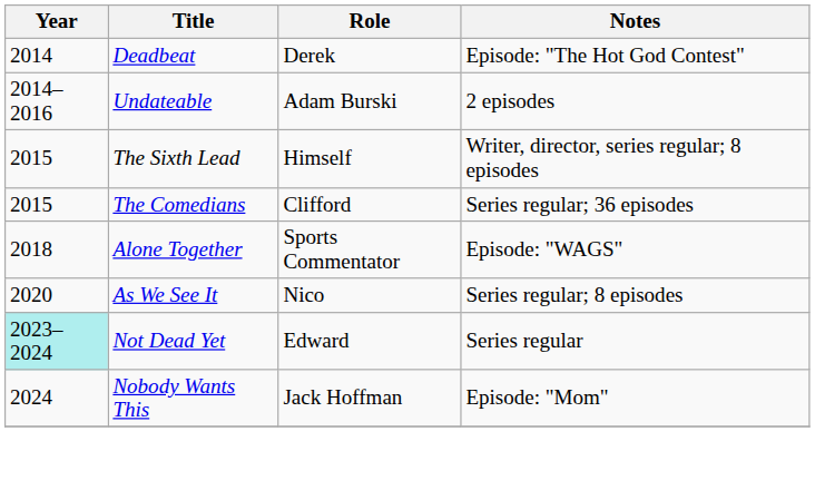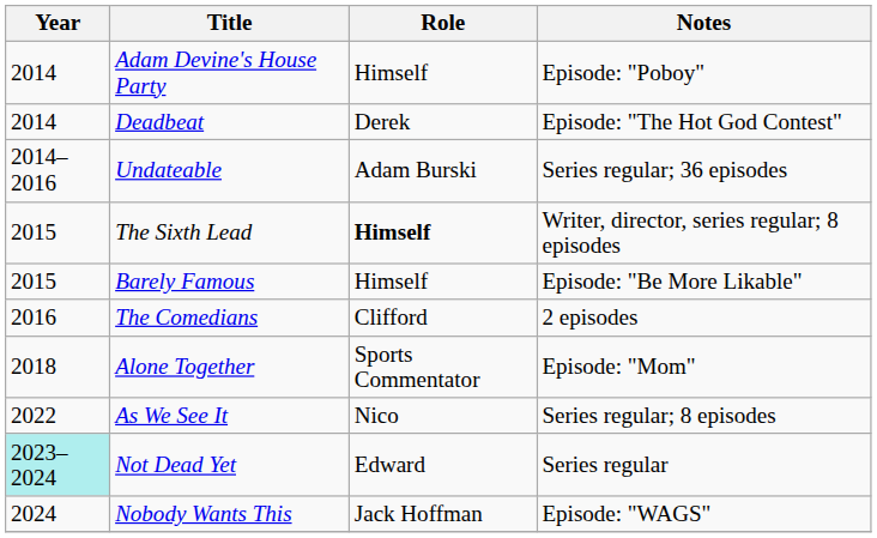+ row: 2014 | Adam Devine's House Party | Himself | Episode: "Poboy"
Undateable | Notes: 2 episodes -> Series regular; 36 episodes
The Sixth Lead | Role: normal -> bold
+ row: 2015 | Barely Famous | Himself | Episode: "Be More Likable"
The Comedians | Year: 2015 -> 2016
The Comedians | Notes: Series regular; 36 episodes -> 2 episodes
Alone Together | Notes: Episode: "WAGS" -> Episode: "Mom"
As We See It | Year: 2020 -> 2022
Nobody Wants This | Notes: Episode: "Mom" -> Episode: "WAGS"
